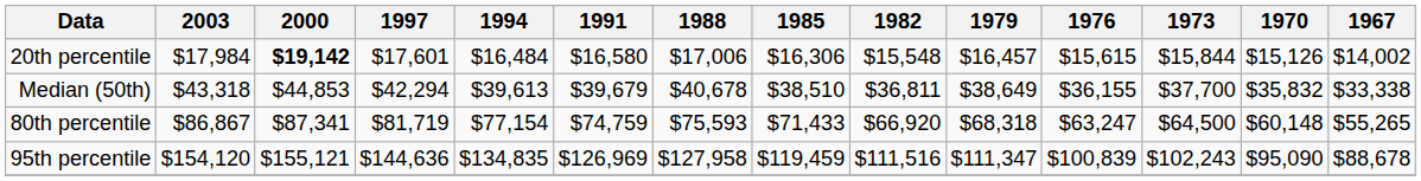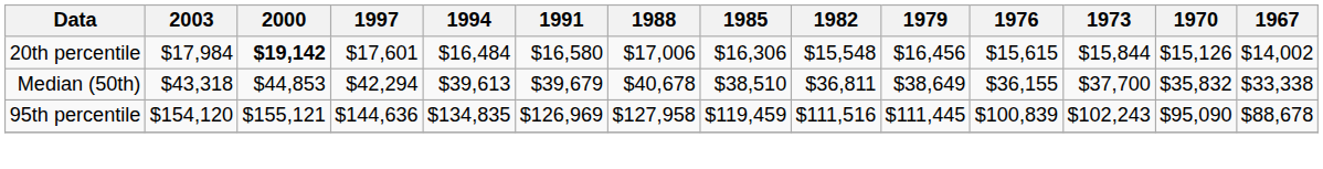20th percentile | 1979: $16,457 -> $16,456
- row: 80th percentile | $86,867 | $87,341 | $81,719 | $77,154 | $74,759 | $75,593 | $71,433 | $66,920 | $68,318 | $63,247 | $64,500 | $60,148 | $55,265
95th percentile | 1979: $111,347 -> $111,445
